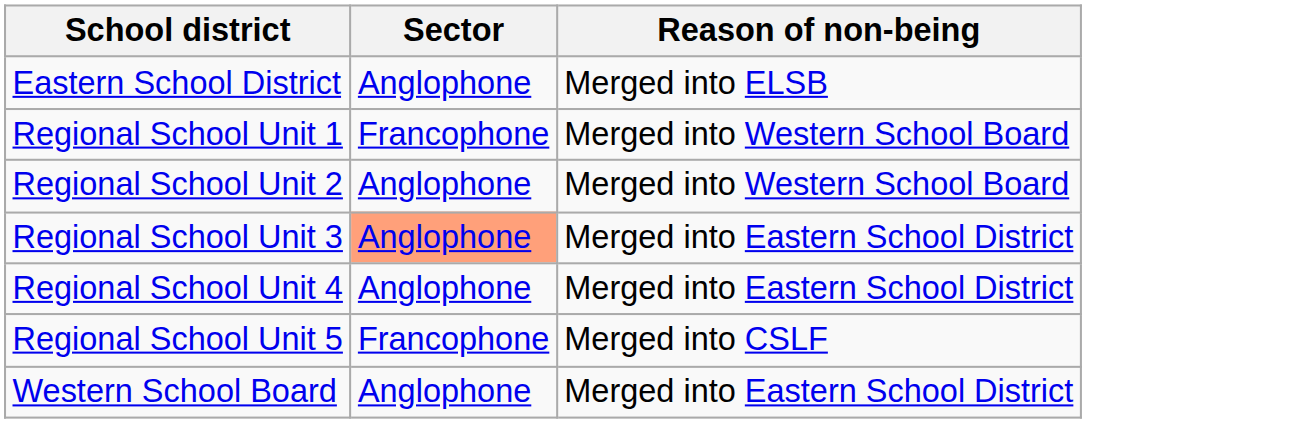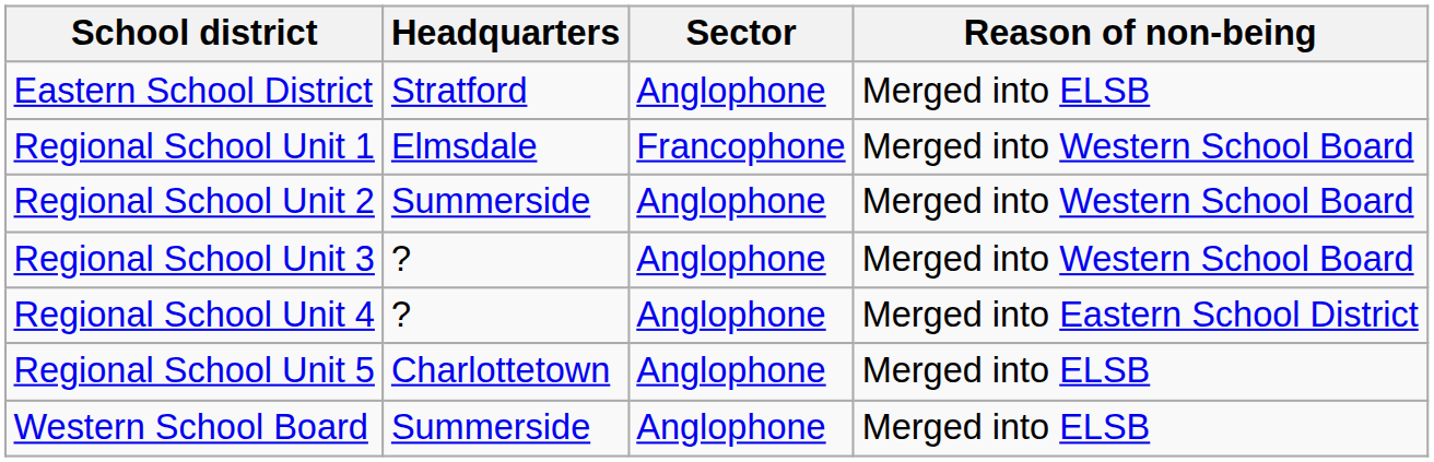+ column: Headquarters | Stratford | Elmsdale | Summerside | ? | ? | Charlottetown | Summerside
Regional School Unit 3 | Sector: lightsalmon background -> no background
Regional School Unit 3 | Reason of non-being: Merged into Eastern School District -> Merged into Western School Board
Regional School Unit 5 | Sector: Francophone -> Anglophone
Regional School Unit 5 | Reason of non-being: Merged into CSLF -> Merged into ELSB
Western School Board | Reason of non-being: Merged into Eastern School District -> Merged into ELSB
